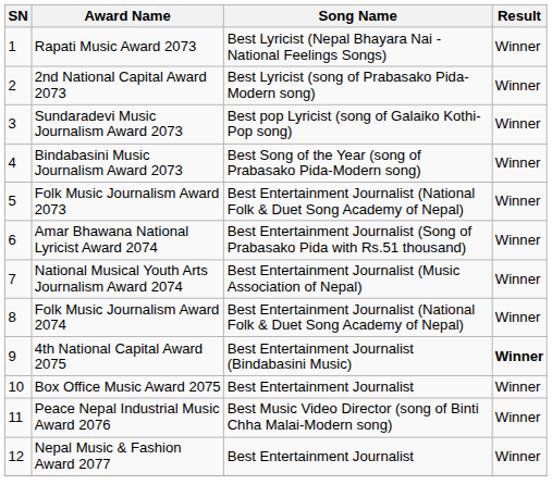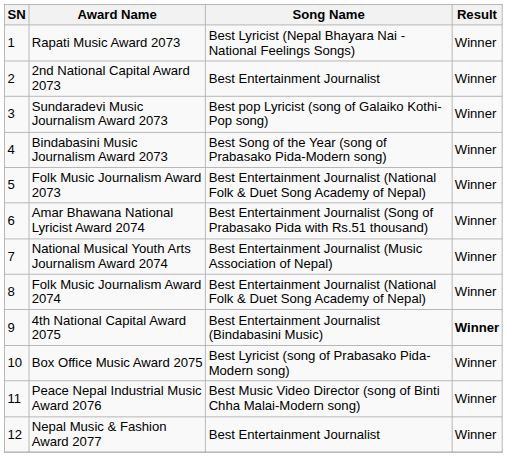2nd National Capital Award 2073 | Song Name: Best Lyricist (song of Prabasako Pida-Modern song) -> Best Entertainment Journalist
Box Office Music Award 2075 | Song Name: Best Entertainment Journalist -> Best Lyricist (song of Prabasako Pida-Modern song)
